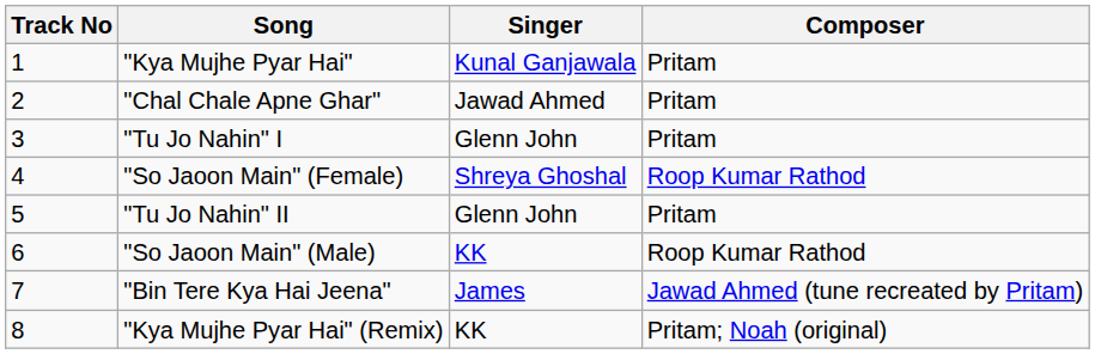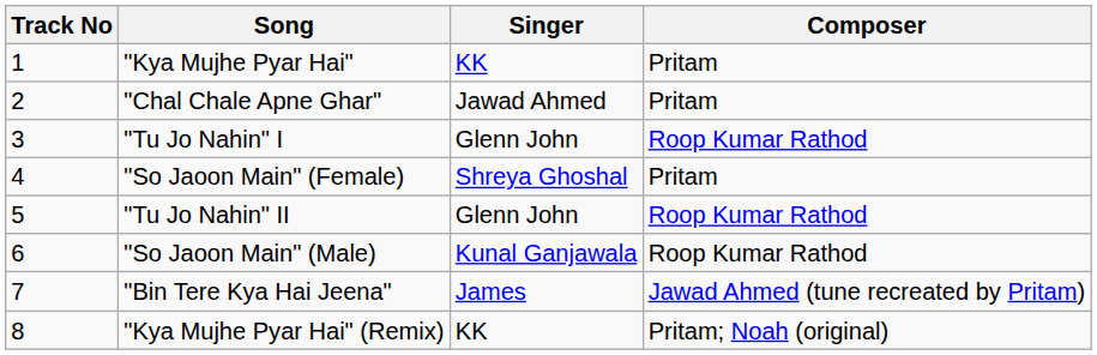"Kya Mujhe Pyar Hai" | Singer: Kunal Ganjawala -> KK
"Tu Jo Nahin" I | Composer: Pritam -> Roop Kumar Rathod
"So Jaoon Main" (Female) | Composer: Roop Kumar Rathod -> Pritam
"Tu Jo Nahin" II | Composer: Pritam -> Roop Kumar Rathod
"So Jaoon Main" (Male) | Singer: KK -> Kunal Ganjawala
